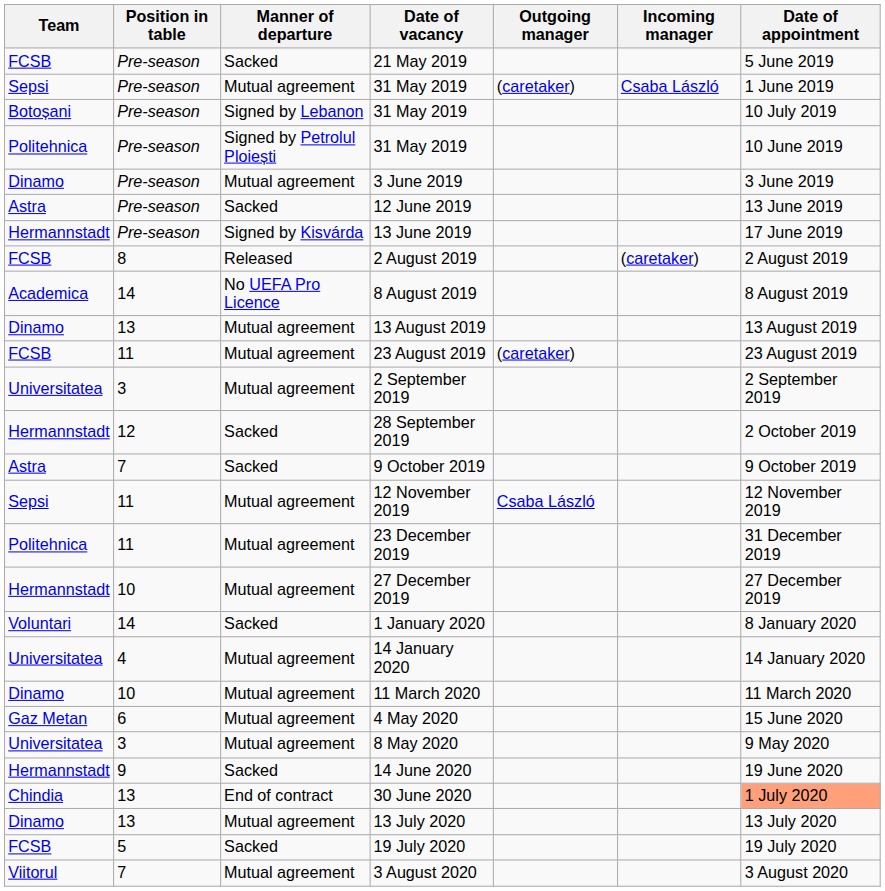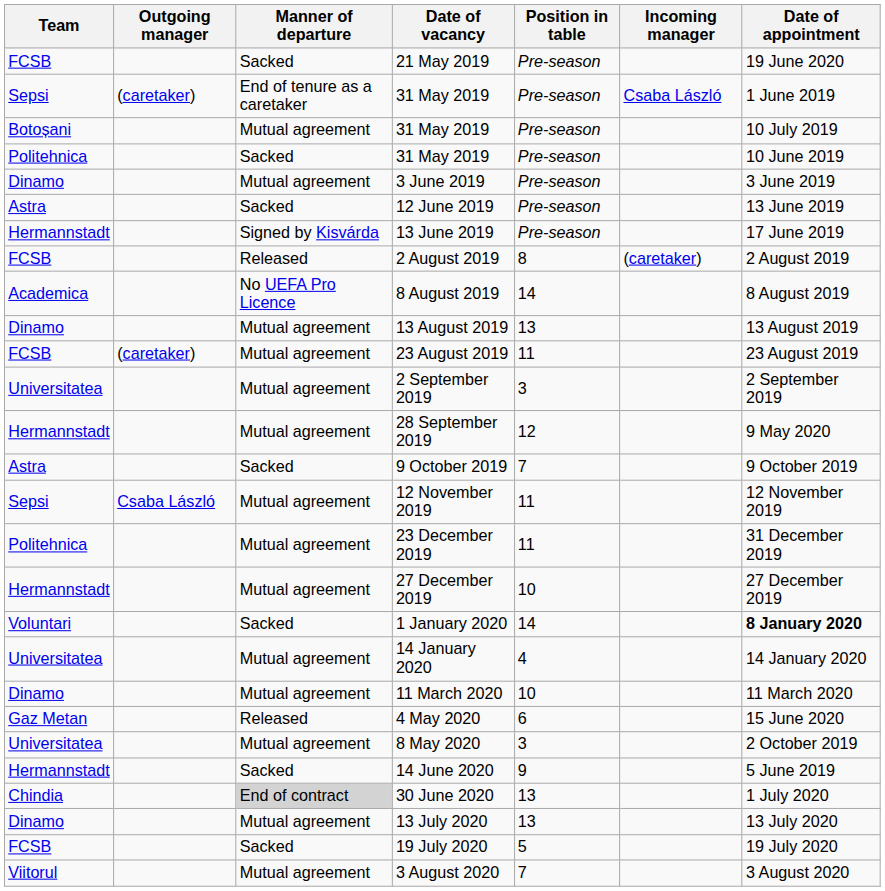columns swapped: Outgoing manager <-> Position in table
21 May 2019 | Date of appointment: 5 June 2019 -> 19 June 2020
Sepsi / 31 May 2019 | Manner of departure: Mutual agreement -> End of tenure as a caretaker
Botoșani / 31 May 2019 | Manner of departure: Signed by Lebanon -> Mutual agreement
Politehnica / 31 May 2019 | Manner of departure: Signed by Petrolul Ploiești -> Sacked
28 September 2019 | Manner of departure: Sacked -> Mutual agreement
28 September 2019 | Date of appointment: 2 October 2019 -> 9 May 2020
1 January 2020 | Date of appointment: normal -> bold
4 May 2020 | Manner of departure: Mutual agreement -> Released
8 May 2020 | Date of appointment: 9 May 2020 -> 2 October 2019
14 June 2020 | Date of appointment: 19 June 2020 -> 5 June 2019
30 June 2020 | Manner of departure: no background -> lightgrey background
30 June 2020 | Date of appointment: lightsalmon background -> no background
